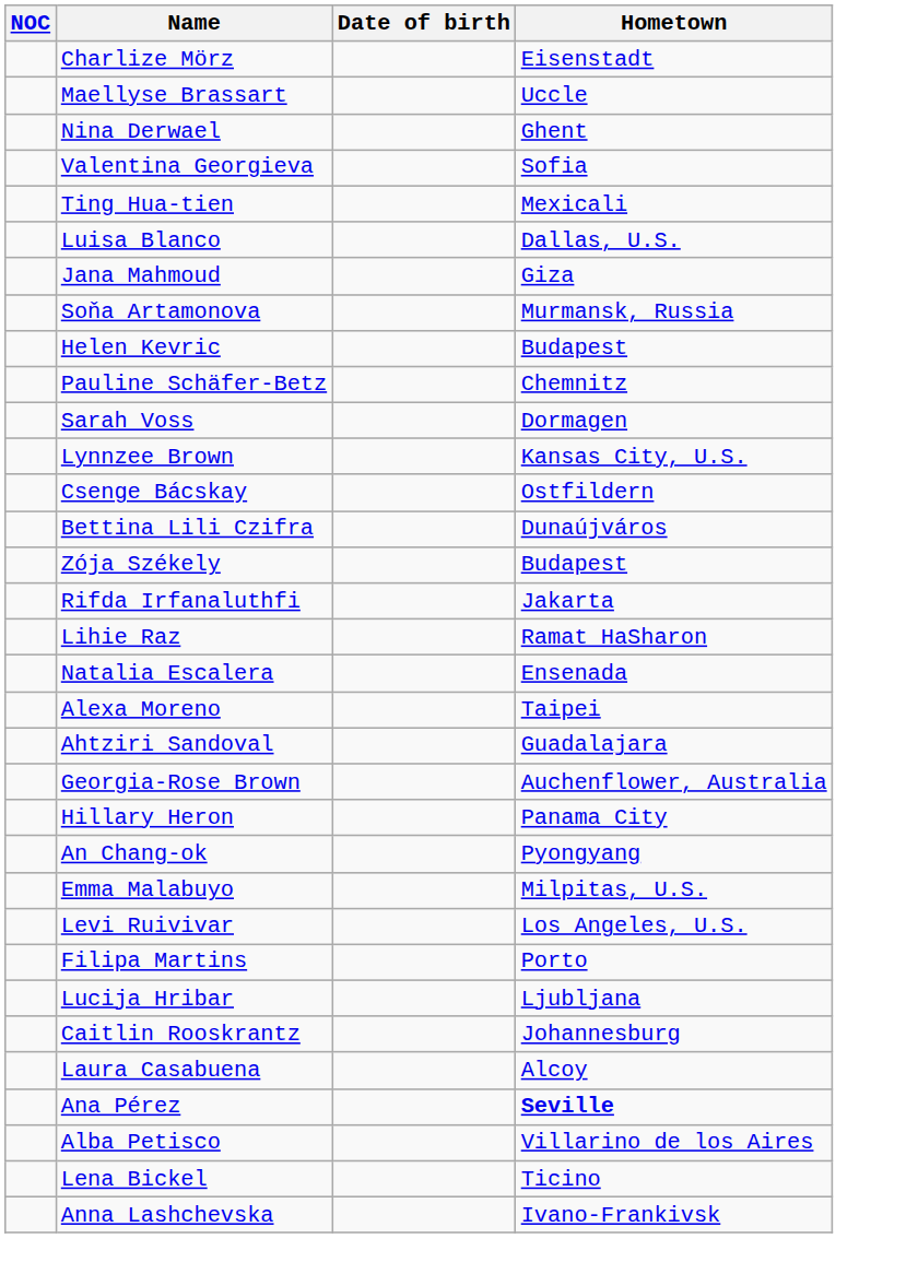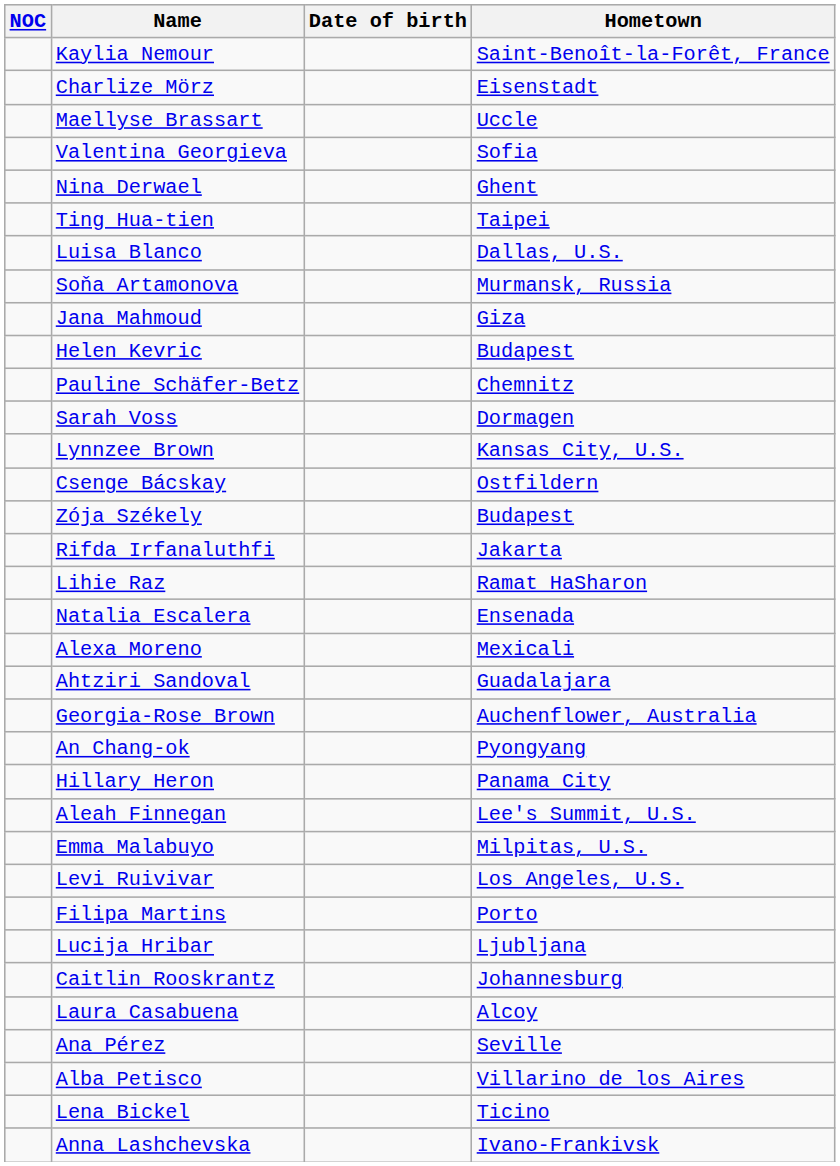+ row: Kaylia Nemour | Saint-Benoît-la-Forêt, France
rows swapped: Nina Derwael <-> Valentina Georgieva
Ting Hua-tien | Hometown: Mexicali -> Taipei
rows swapped: Soňa Artamonova <-> Jana Mahmoud
- row: Bettina Lili Czifra | Dunaújváros
Alexa Moreno | Hometown: Taipei -> Mexicali
rows swapped: An Chang-ok <-> Hillary Heron
+ row: Aleah Finnegan | Lee's Summit, U.S.
Ana Pérez | Hometown: bold -> normal
